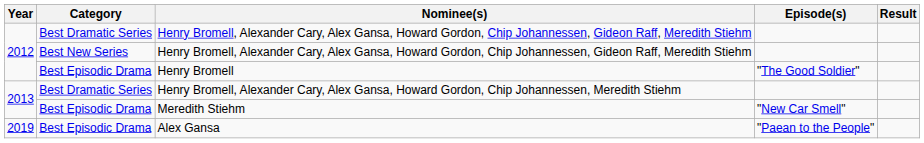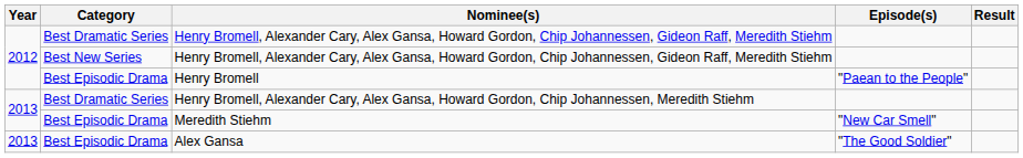Henry Bromell | Episode(s): "The Good Soldier" -> "Paean to the People"
Alex Gansa | Year: 2019 -> 2013
Alex Gansa | Episode(s): "Paean to the People" -> "The Good Soldier"
